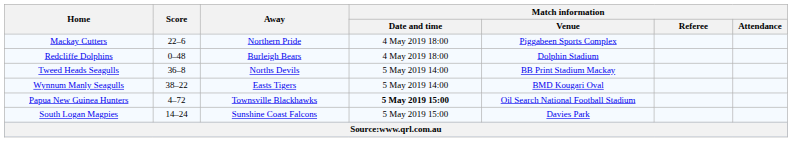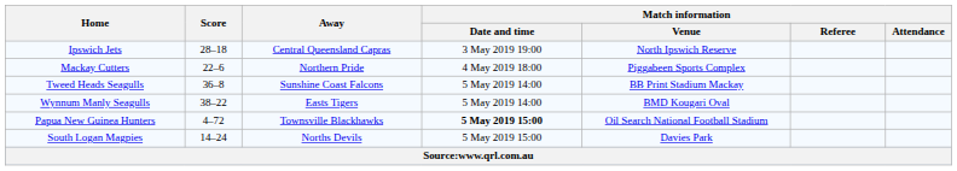+ row: Ipswich Jets | 28–18 | Central Queensland Capras | 3 May 2019 19:00 | North Ipswich Reserve
- row: Redcliffe Dolphins | 0–48 | Burleigh Bears | 4 May 2019 18:00 | Dolphin Stadium
Tweed Heads Seagulls | Away: Norths Devils -> Sunshine Coast Falcons
South Logan Magpies | Away: Sunshine Coast Falcons -> Norths Devils
